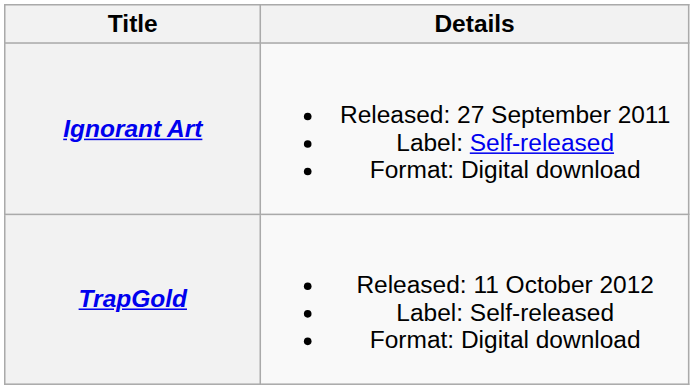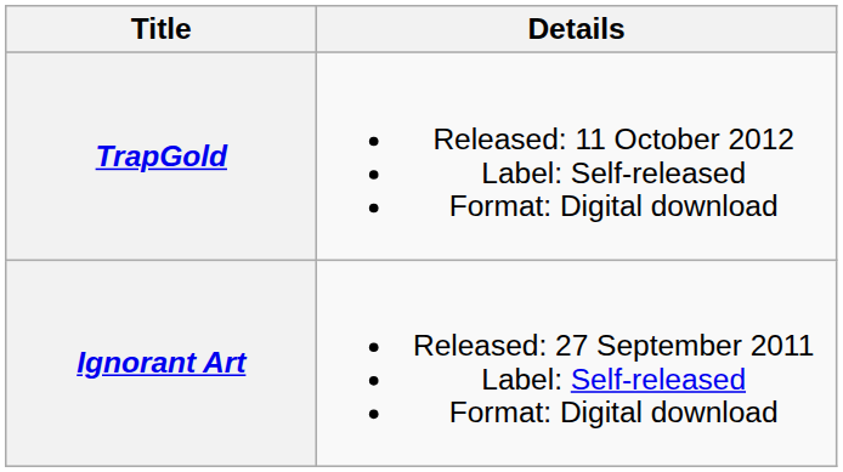rows swapped: Ignorant Art <-> TrapGold
